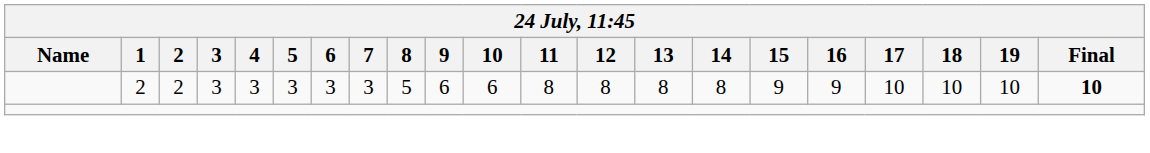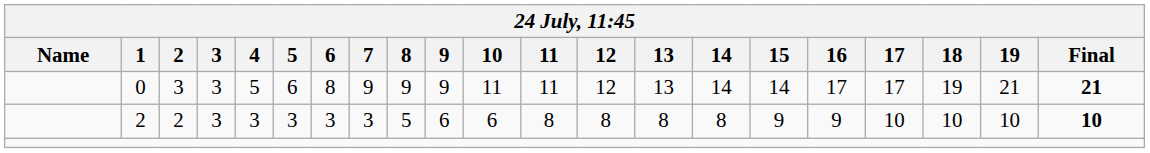+ row: 0 | 3 | 3 | 5 | 6 | 8 | 9 | 9 | 9 | 11 | 11 | 12 | 13 | 14 | 14 | 17 | 17 | 19 | 21 | 21
